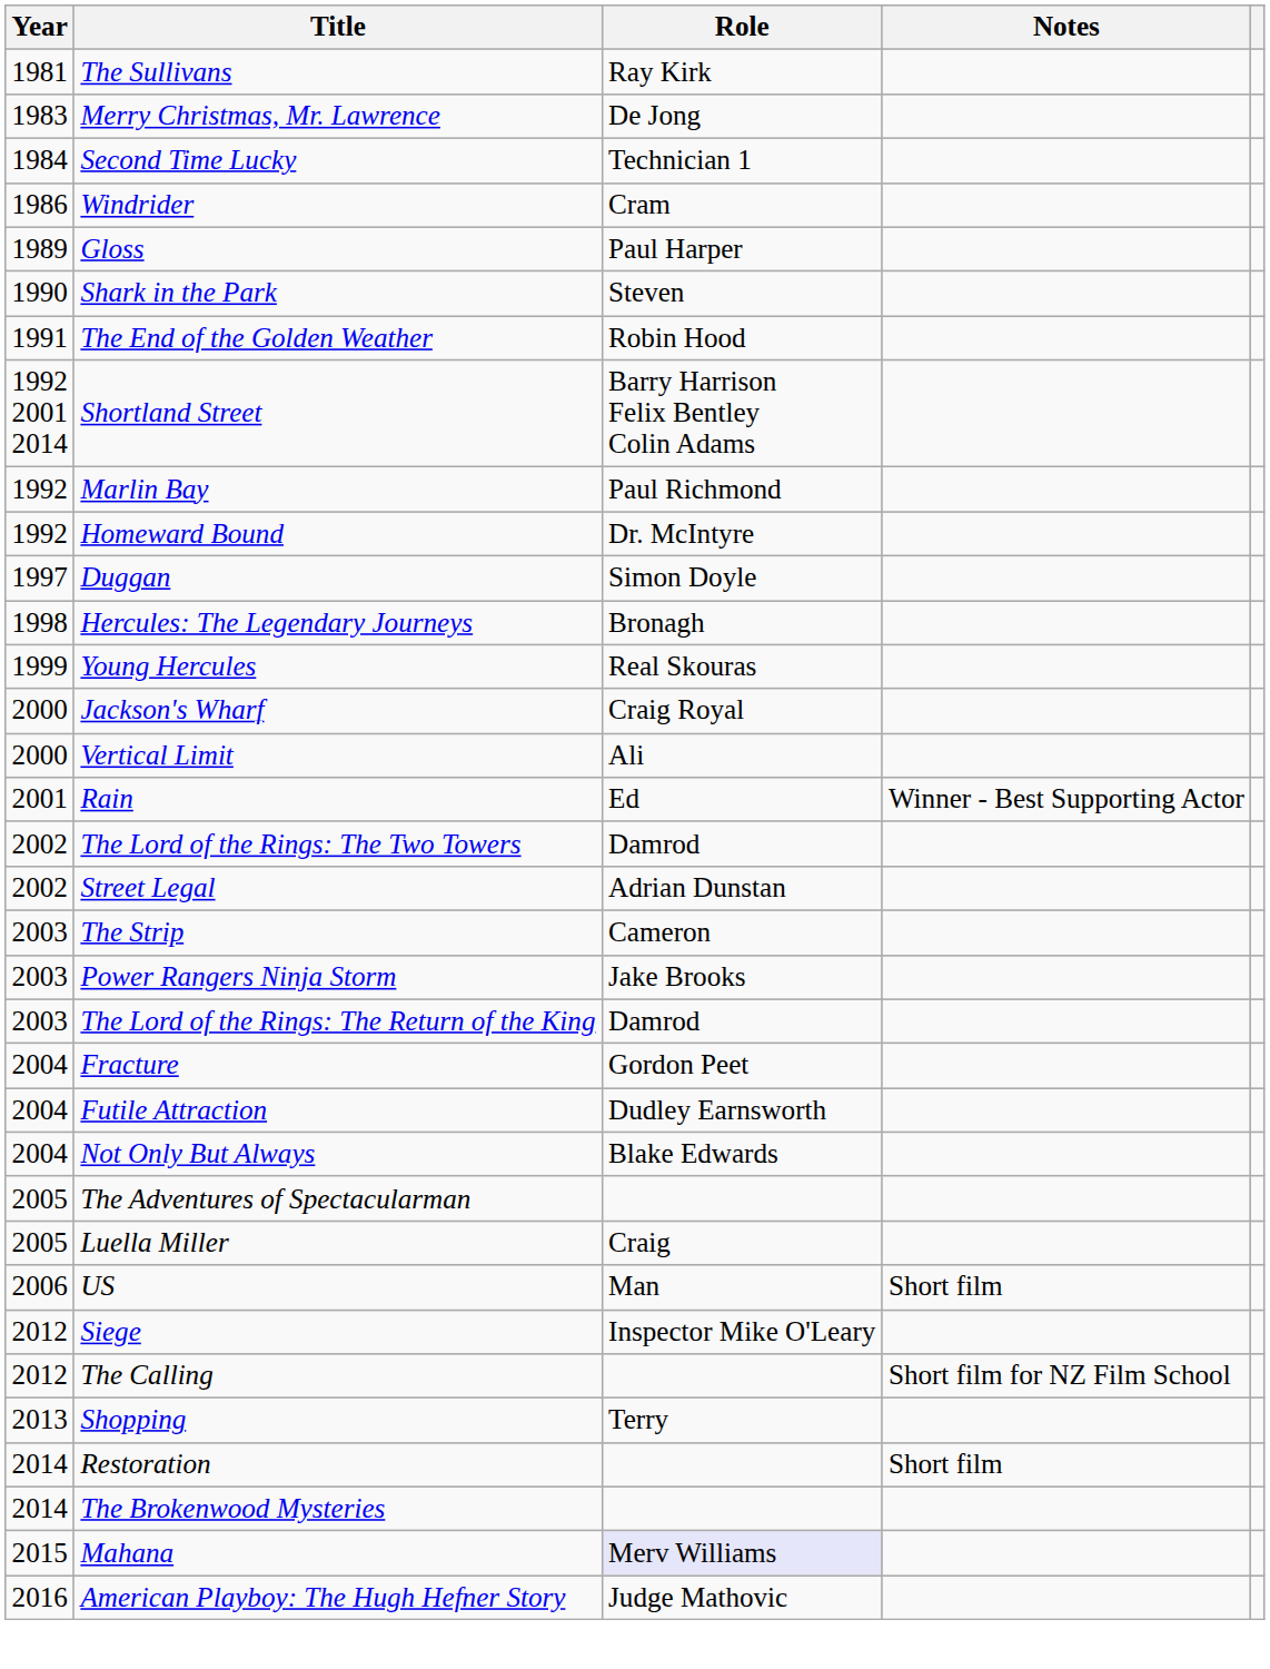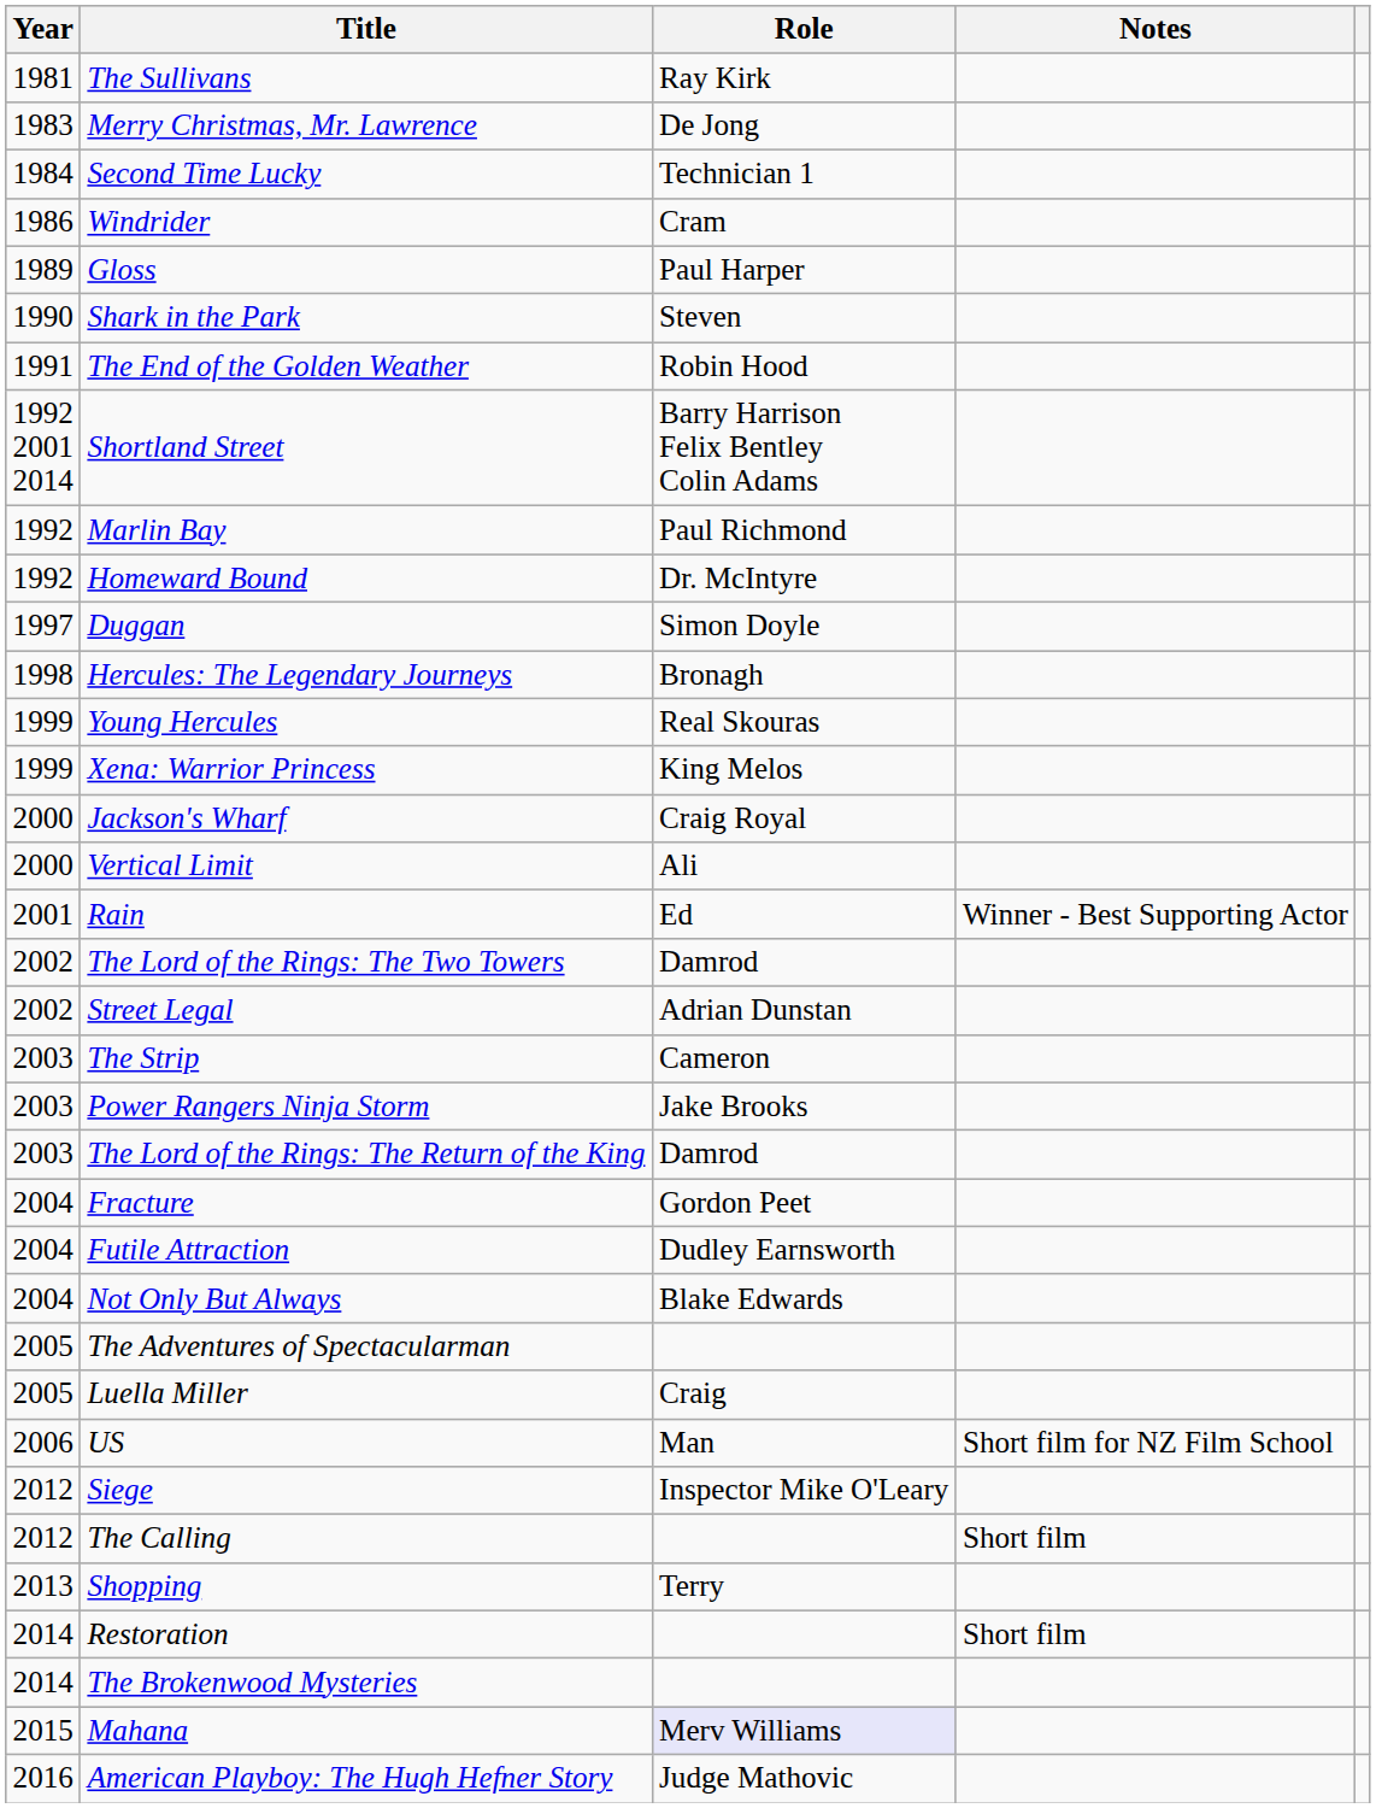+ row: 1999 | Xena: Warrior Princess | King Melos
US | Notes: Short film -> Short film for NZ Film School
The Calling | Notes: Short film for NZ Film School -> Short film
